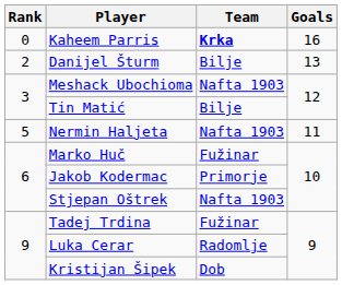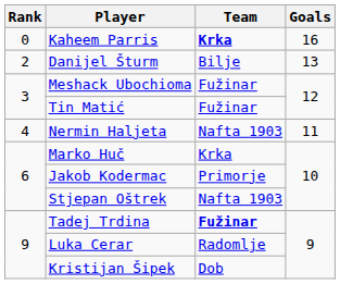Meshack Ubochioma | Team: Nafta 1903 -> Fužinar
Tin Matić | Team: Bilje -> Fužinar
Nermin Haljeta | Rank: 5 -> 4
Marko Huč | Team: Fužinar -> Krka
Tadej Trdina | Team: normal -> bold
